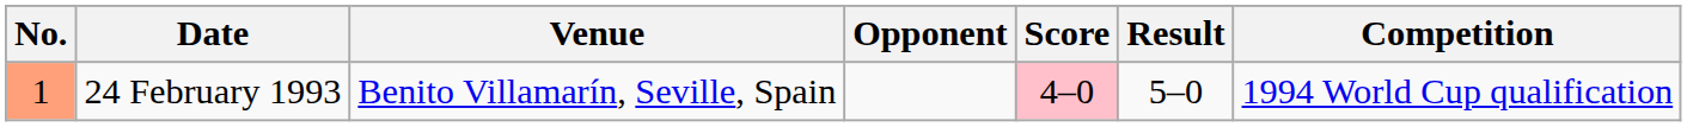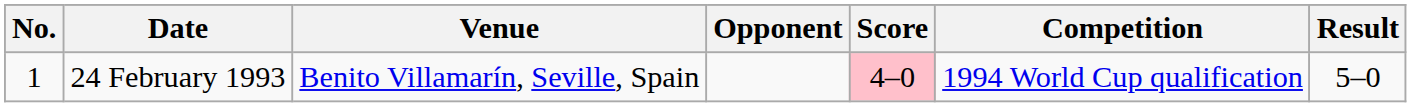columns swapped: Result <-> Competition
24 February 1993 | No.: lightsalmon background -> no background
